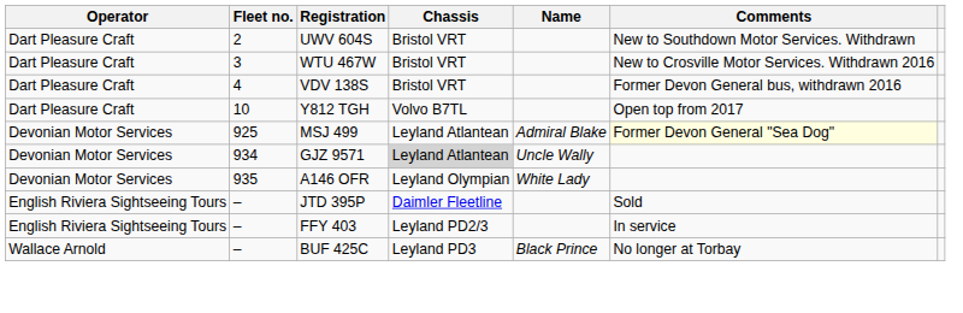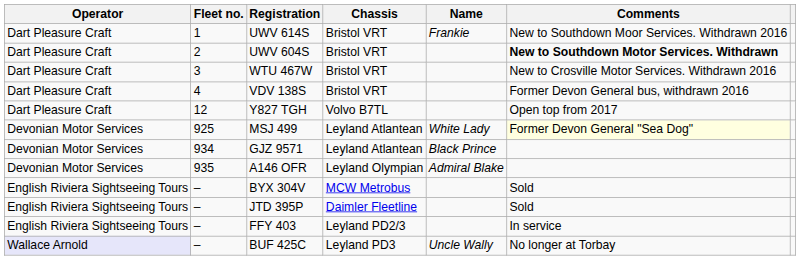+ row: Dart Pleasure Craft | 1 | UWV 614S | Bristol VRT | Frankie | New to Southdown Moor Services. Withdrawn 2016
UWV 604S | Comments: normal -> bold
- row: Dart Pleasure Craft | 10 | Y812 TGH | Volvo B7TL | Open top from 2017
+ row: Dart Pleasure Craft | 12 | Y827 TGH | Volvo B7TL | Open top from 2017
MSJ 499 | Name: Admiral Blake -> White Lady
GJZ 9571 | Chassis: lightgrey background -> no background
GJZ 9571 | Name: Uncle Wally -> Black Prince
A146 OFR | Name: White Lady -> Admiral Blake
+ row: English Riviera Sightseeing Tours | – | BYX 304V | MCW Metrobus | Sold
BUF 425C | Operator: no background -> lavender background
BUF 425C | Name: Black Prince -> Uncle Wally
